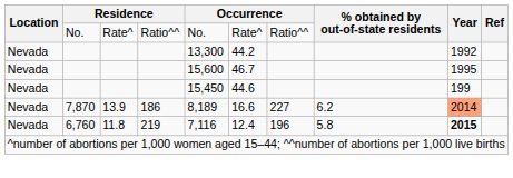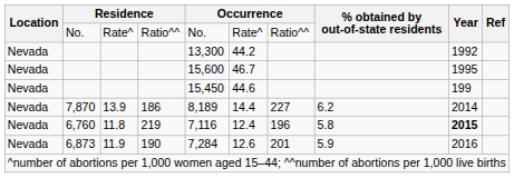7,870 | column 6: 16.6 -> 14.4
7,870 | Year: lightsalmon background -> no background
+ row: Nevada | 6,873 | 11.9 | 190 | 7,284 | 12.6 | 201 | 5.9 | 2016
